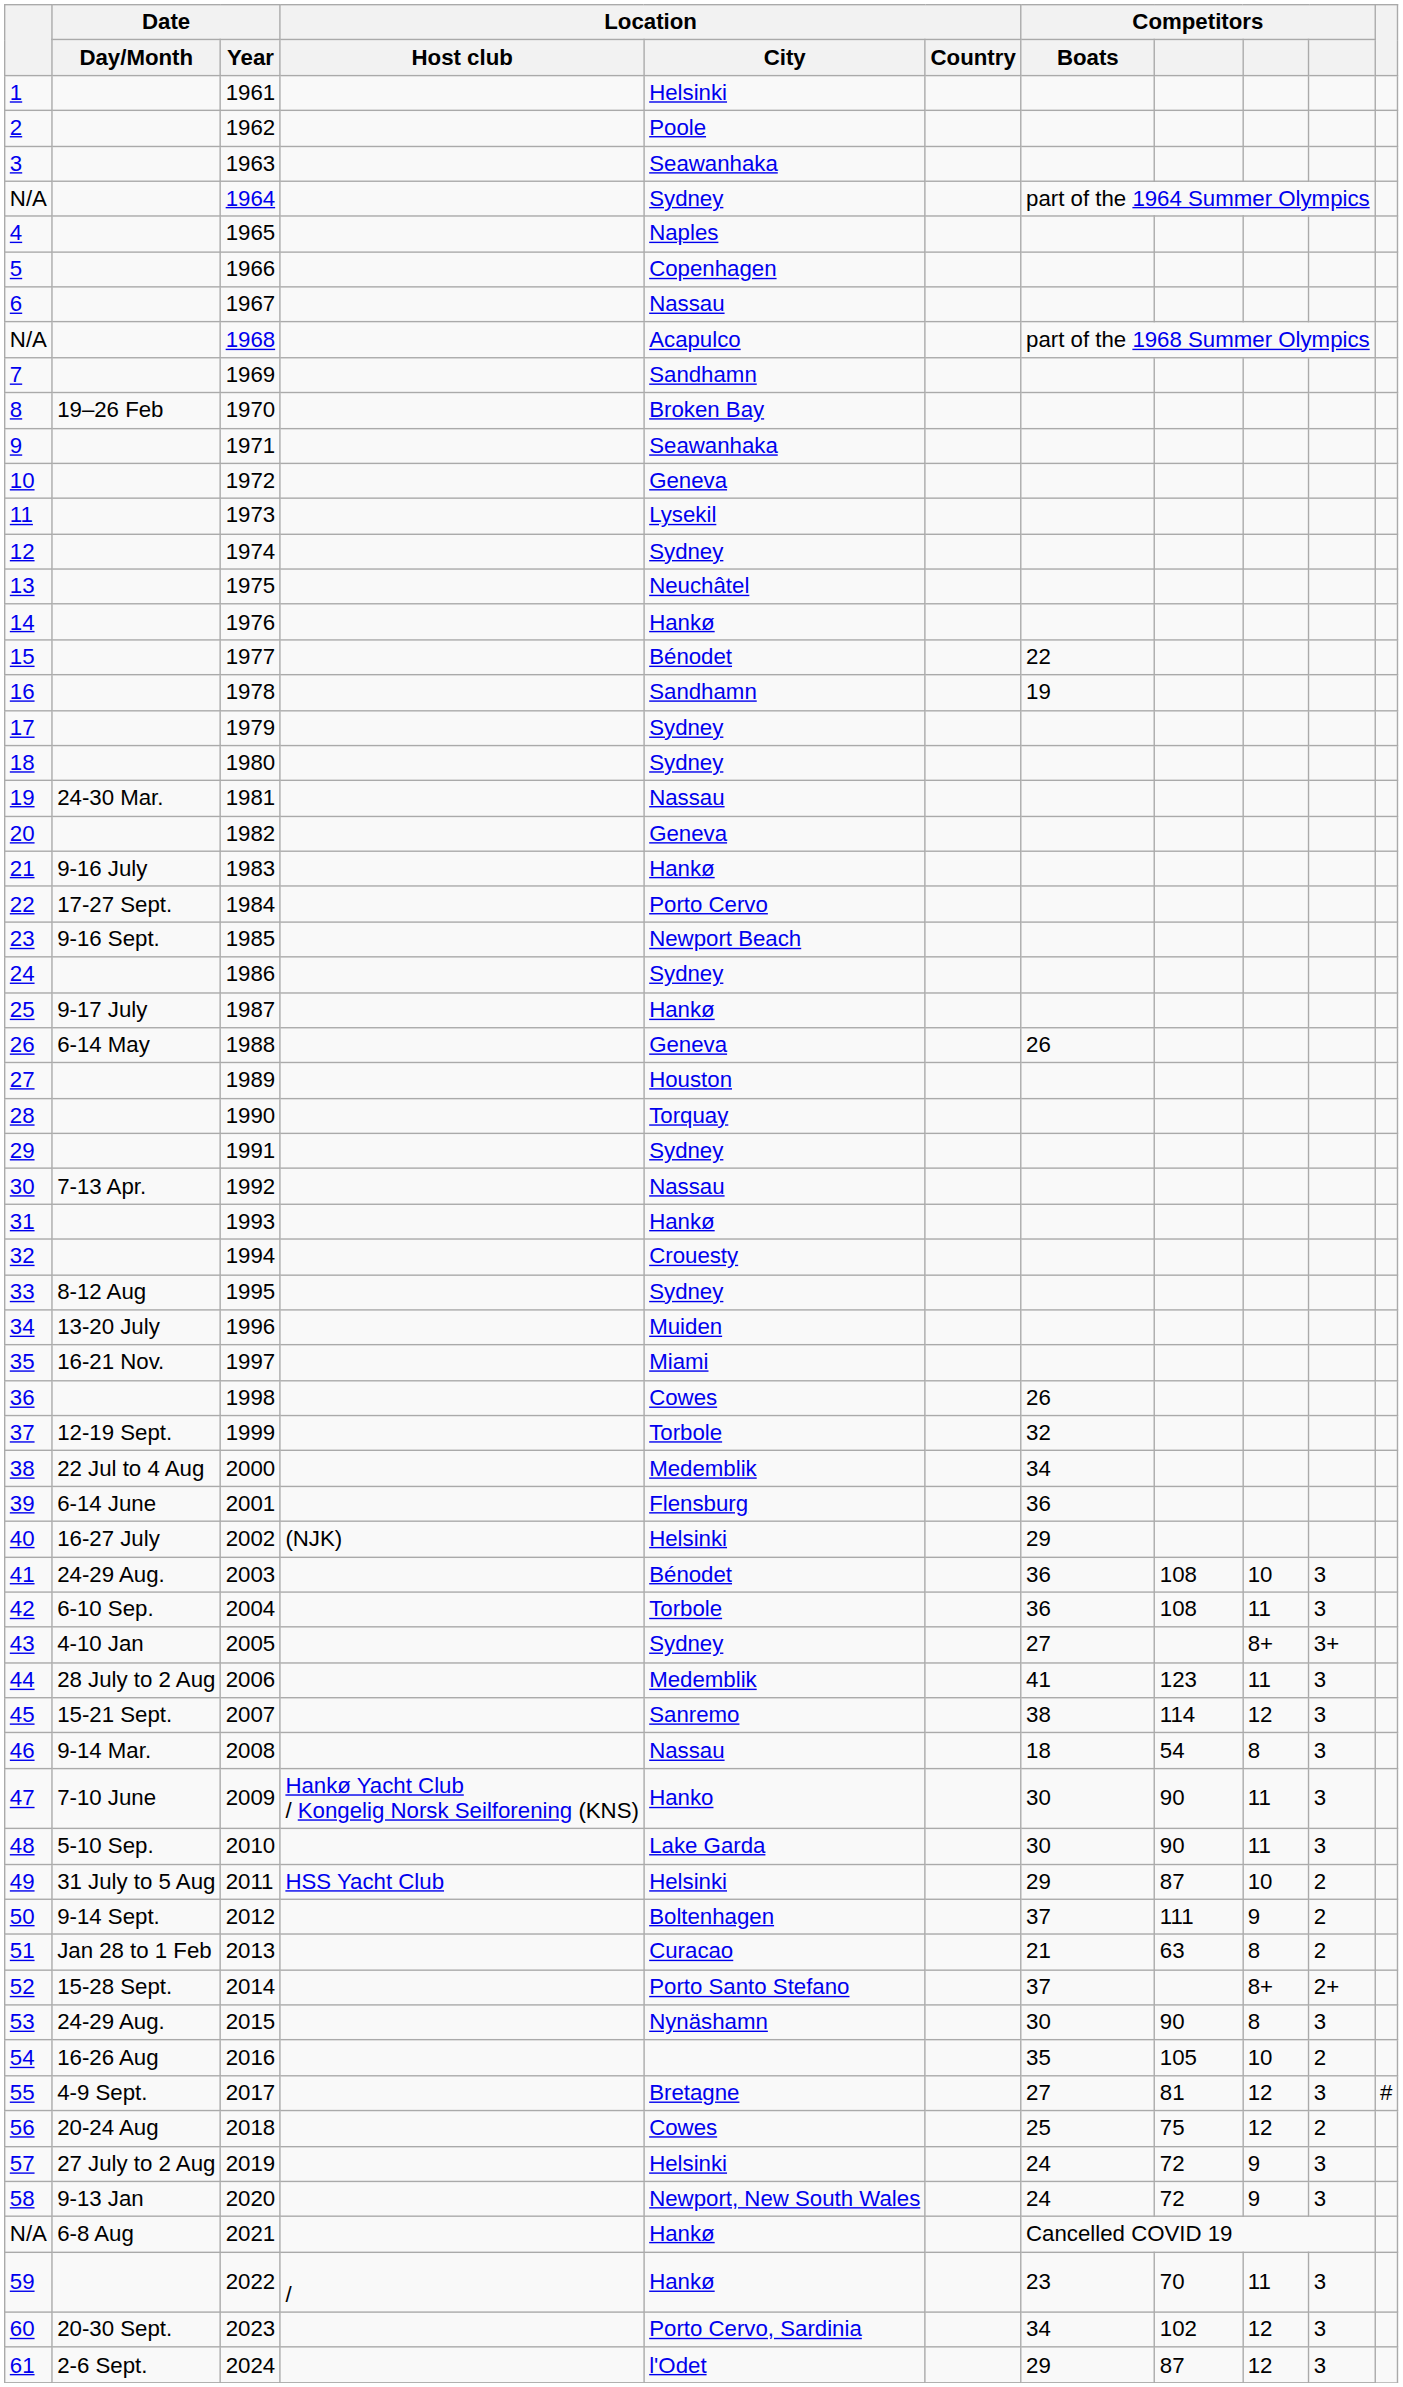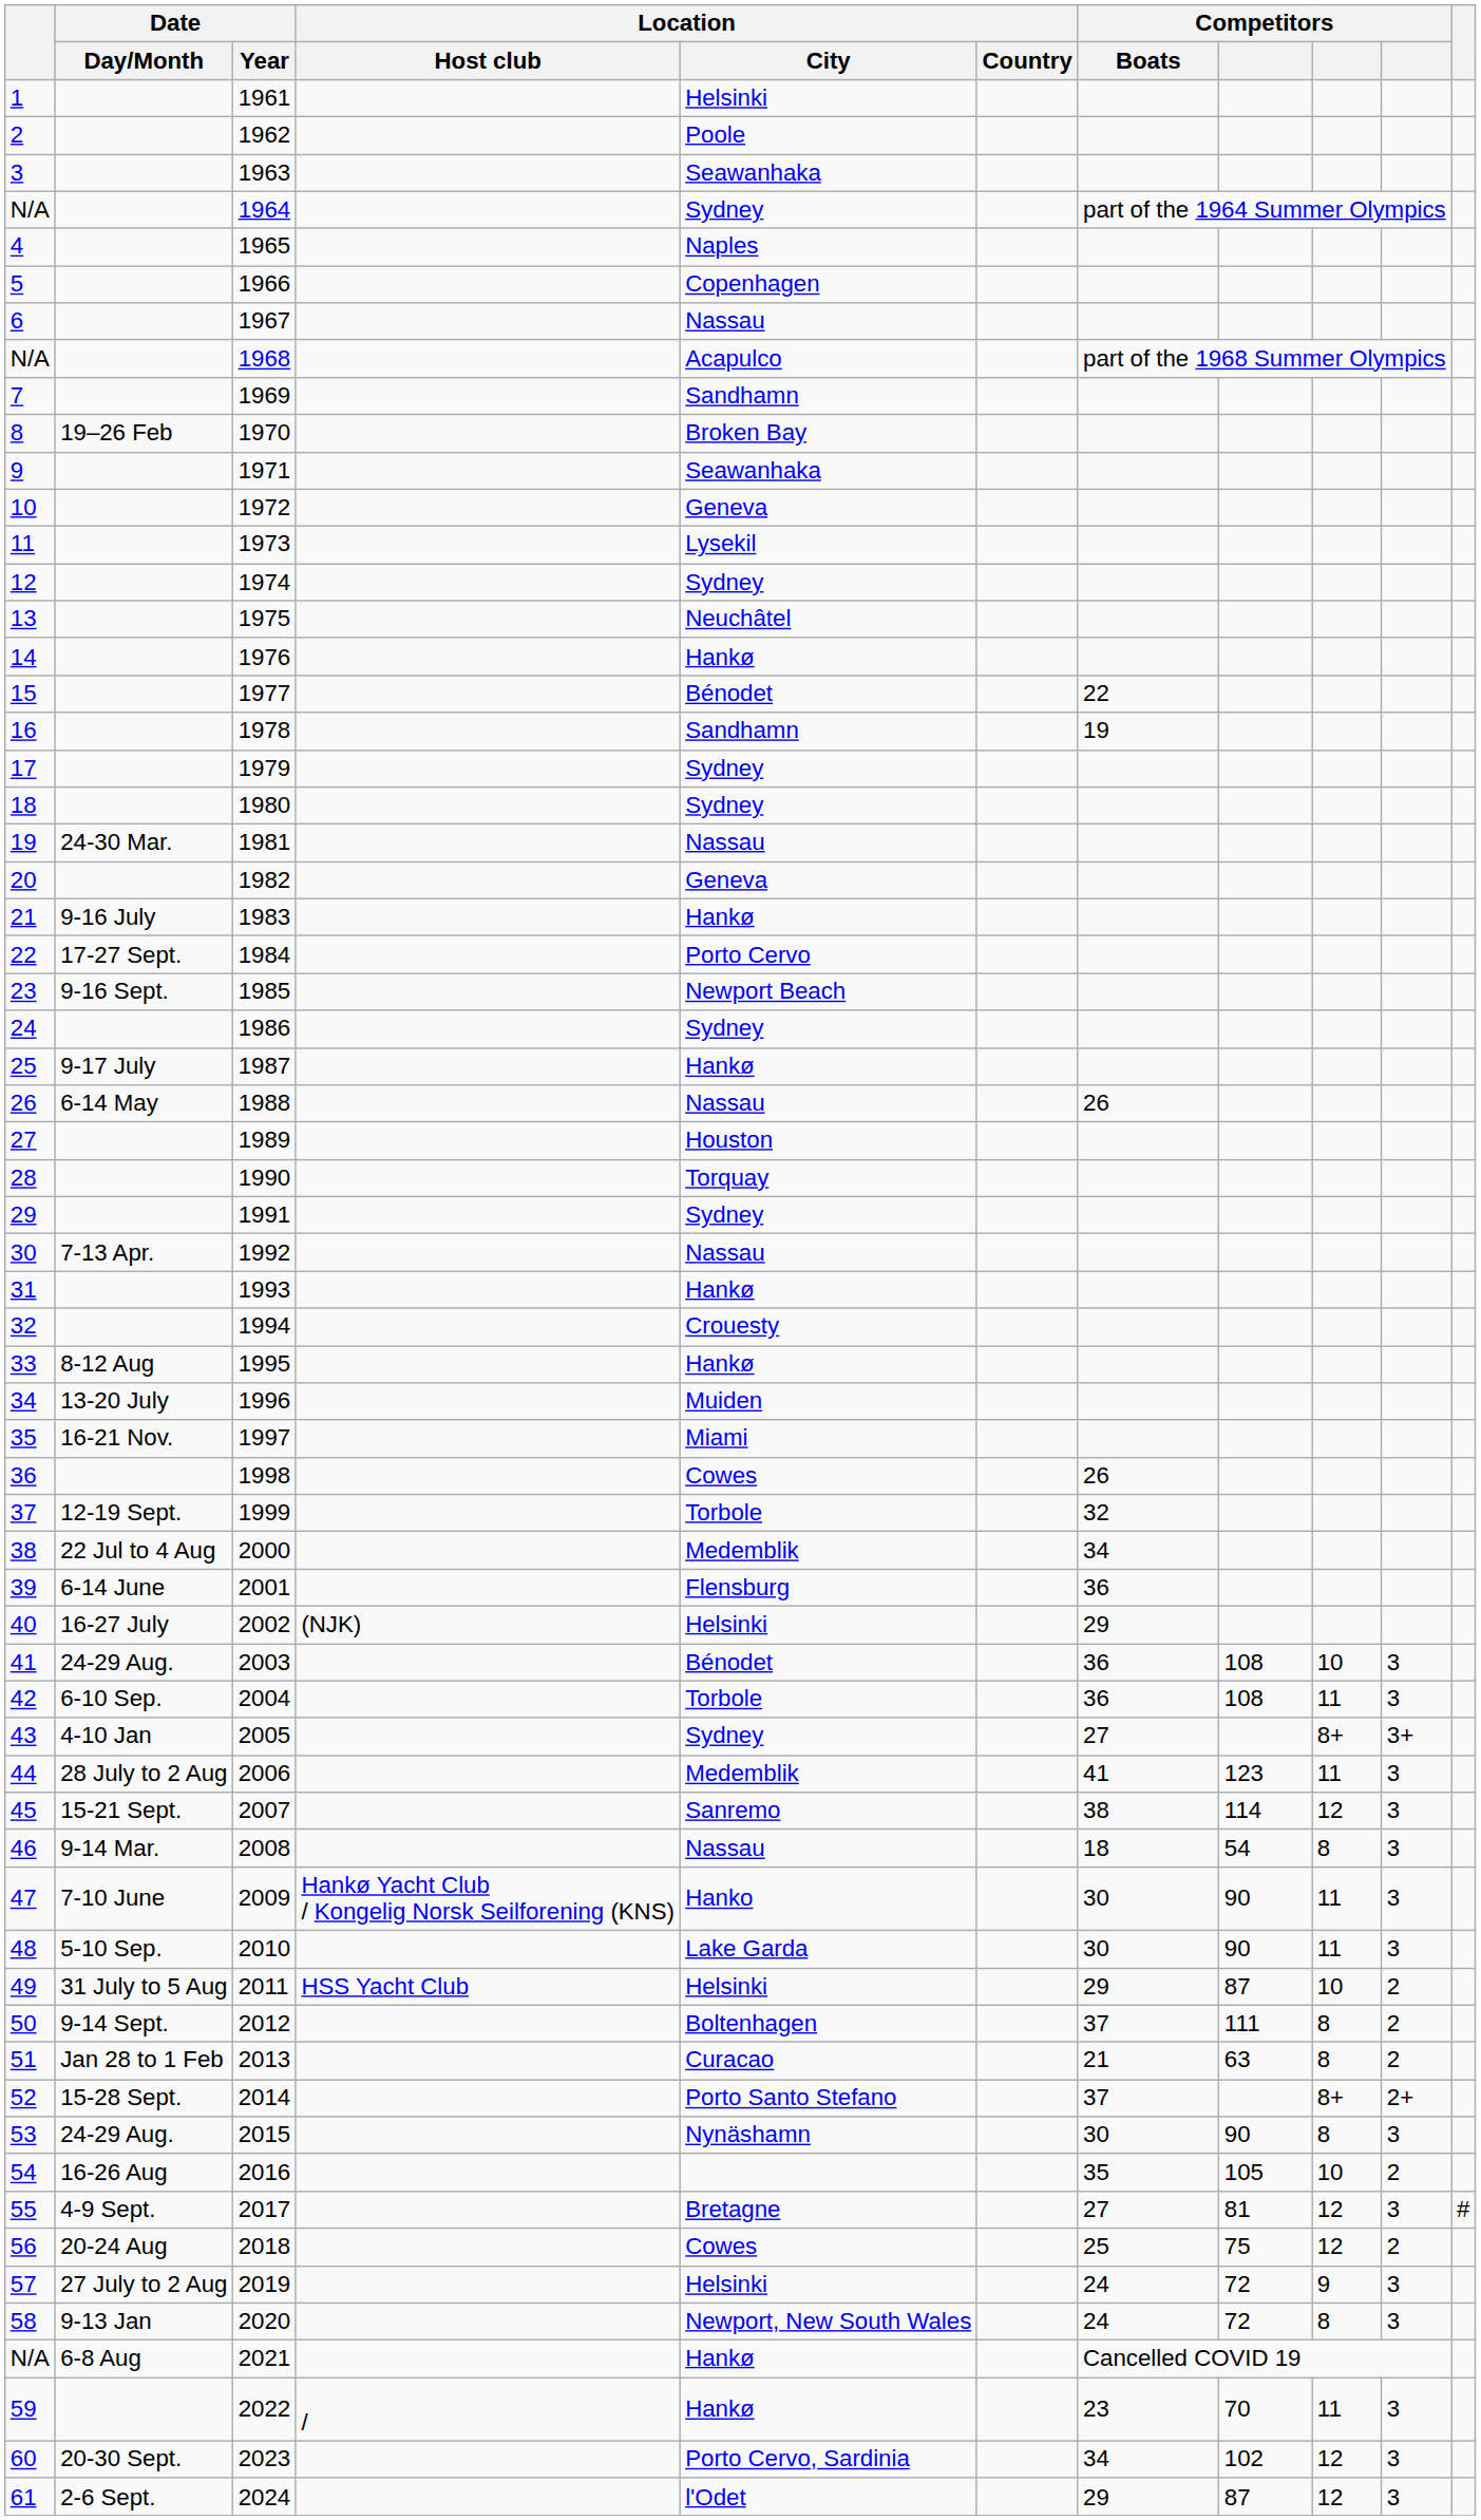1988 | Location / City: Geneva -> Nassau
1995 | Location / City: Sydney -> Hankø
2012 | column 9: 9 -> 8
2020 | column 9: 9 -> 8
